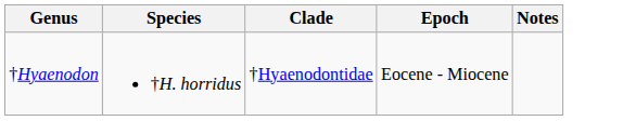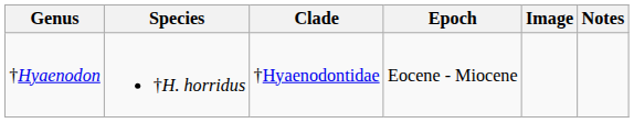+ column: Image
